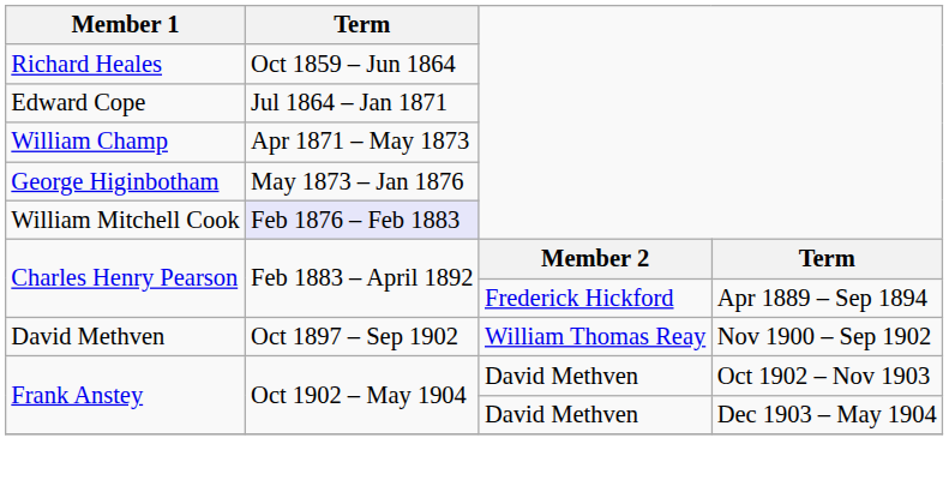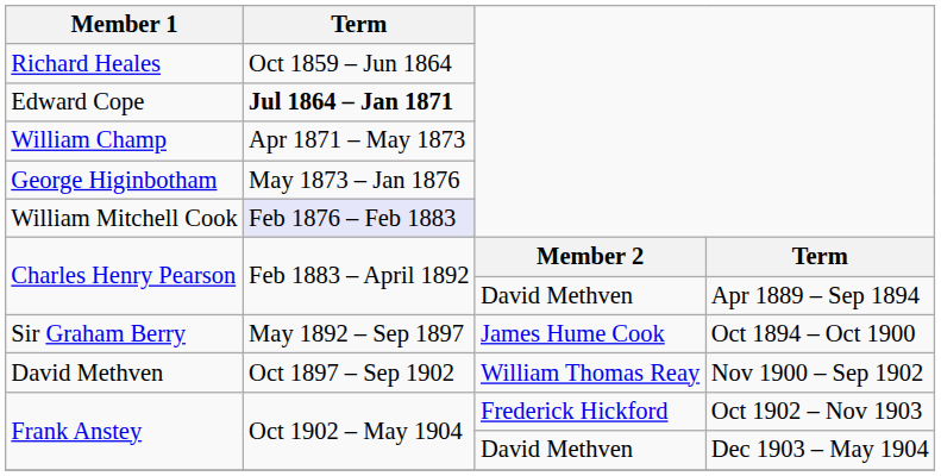Edward Cope | Term: normal -> bold
Charles Henry Pearson / Apr 1889 – Sep 1894 | column 3: Frederick Hickford -> David Methven
+ row: Sir Graham Berry | May 1892 – Sep 1897 | James Hume Cook | Oct 1894 – Oct 1900
Frank Anstey / Oct 1902 – Nov 1903 | column 3: David Methven -> Frederick Hickford
